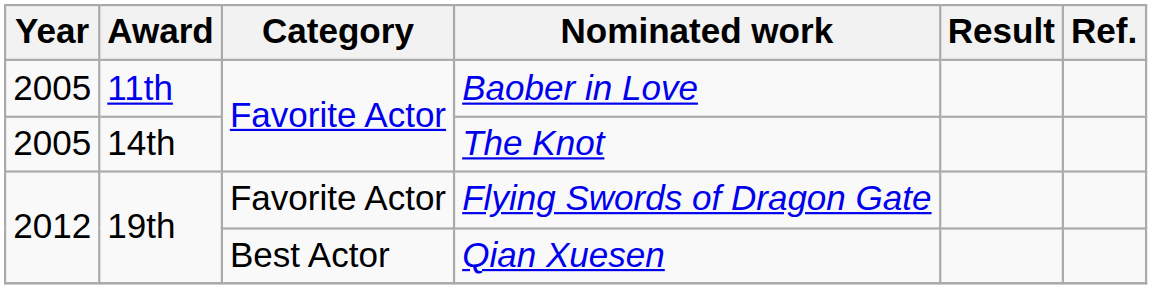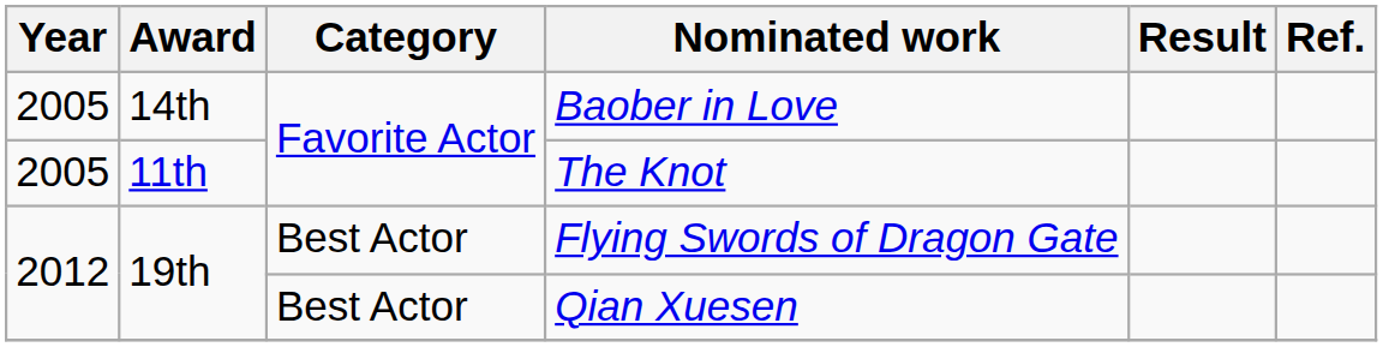Baober in Love | Award: 11th -> 14th
The Knot | Award: 14th -> 11th
Flying Swords of Dragon Gate | Category: Favorite Actor -> Best Actor
